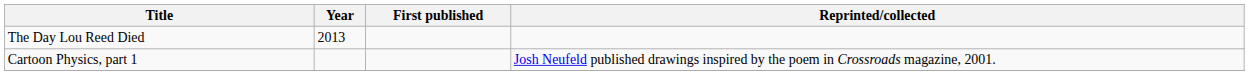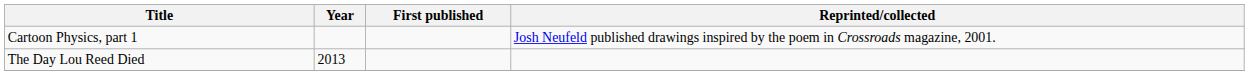rows swapped: Cartoon Physics, part 1 <-> The Day Lou Reed Died
